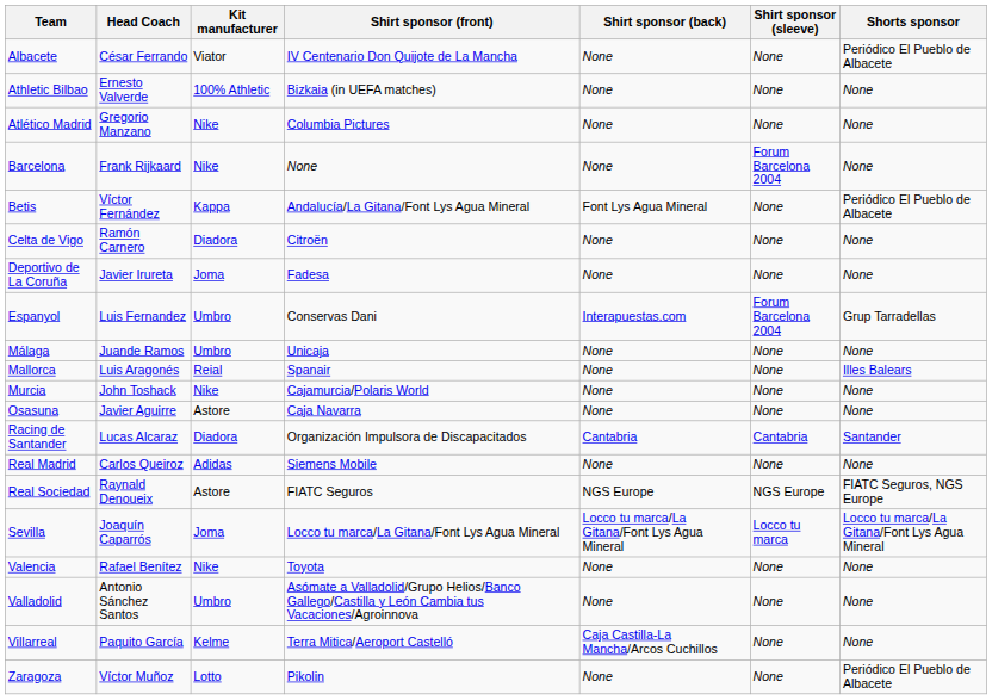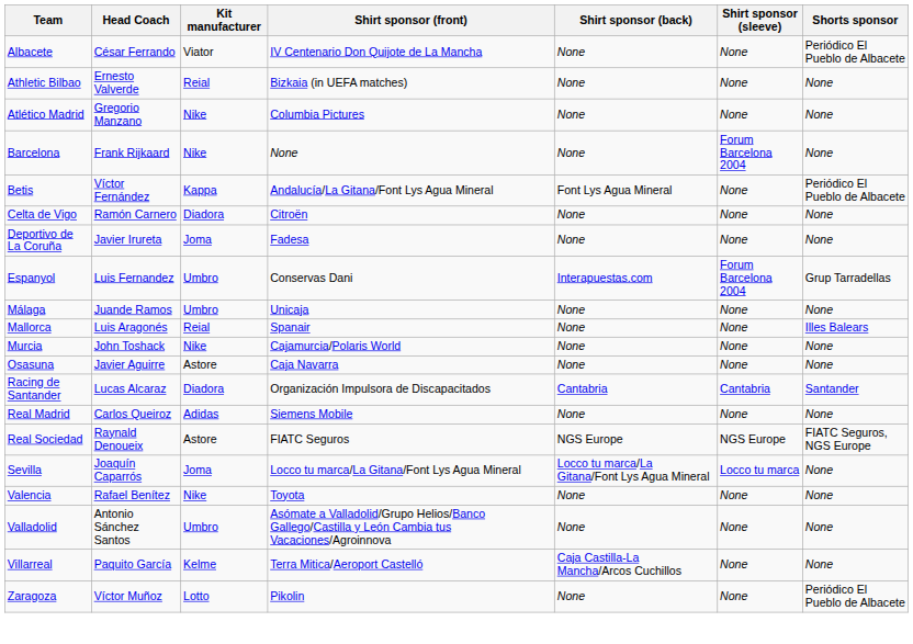Athletic Bilbao | Kit manufacturer: 100% Athletic -> Reial
Sevilla | Shorts sponsor: Locco tu marca/La Gitana/Font Lys Agua Mineral -> None
